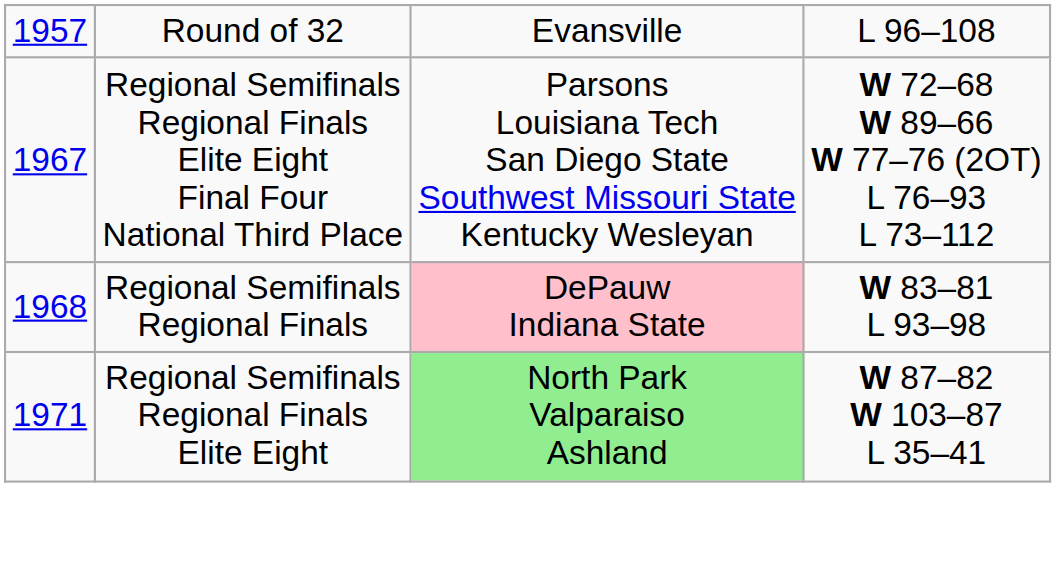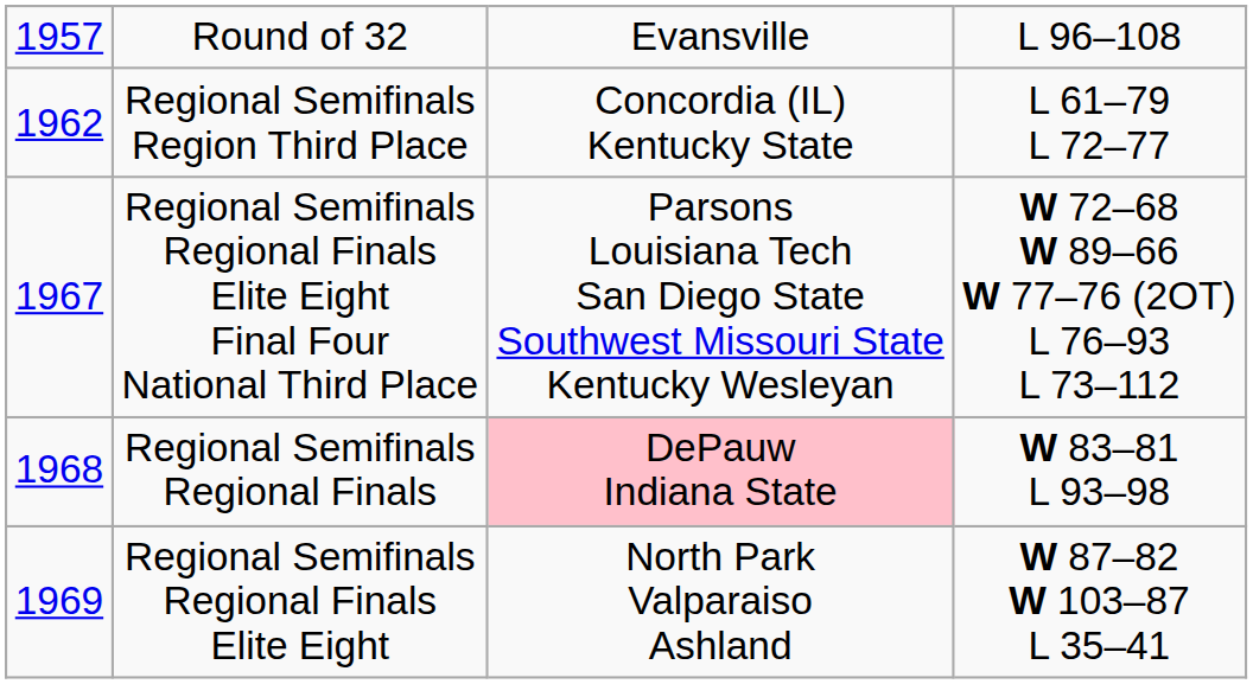+ row: 1962 | Regional Semifinals Region Third Place | Concordia (IL) Kentucky State | L 61–79 L 72–77
Regional Semifinals Regional Finals Elite Eight | column 1: 1971 -> 1969
Regional Semifinals Regional Finals Elite Eight | column 3: lightgreen background -> no background
